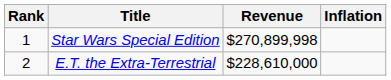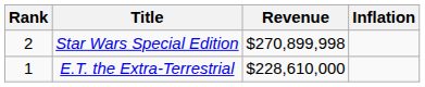Star Wars Special Edition | Rank: 1 -> 2
E.T. the Extra-Terrestrial | Rank: 2 -> 1
